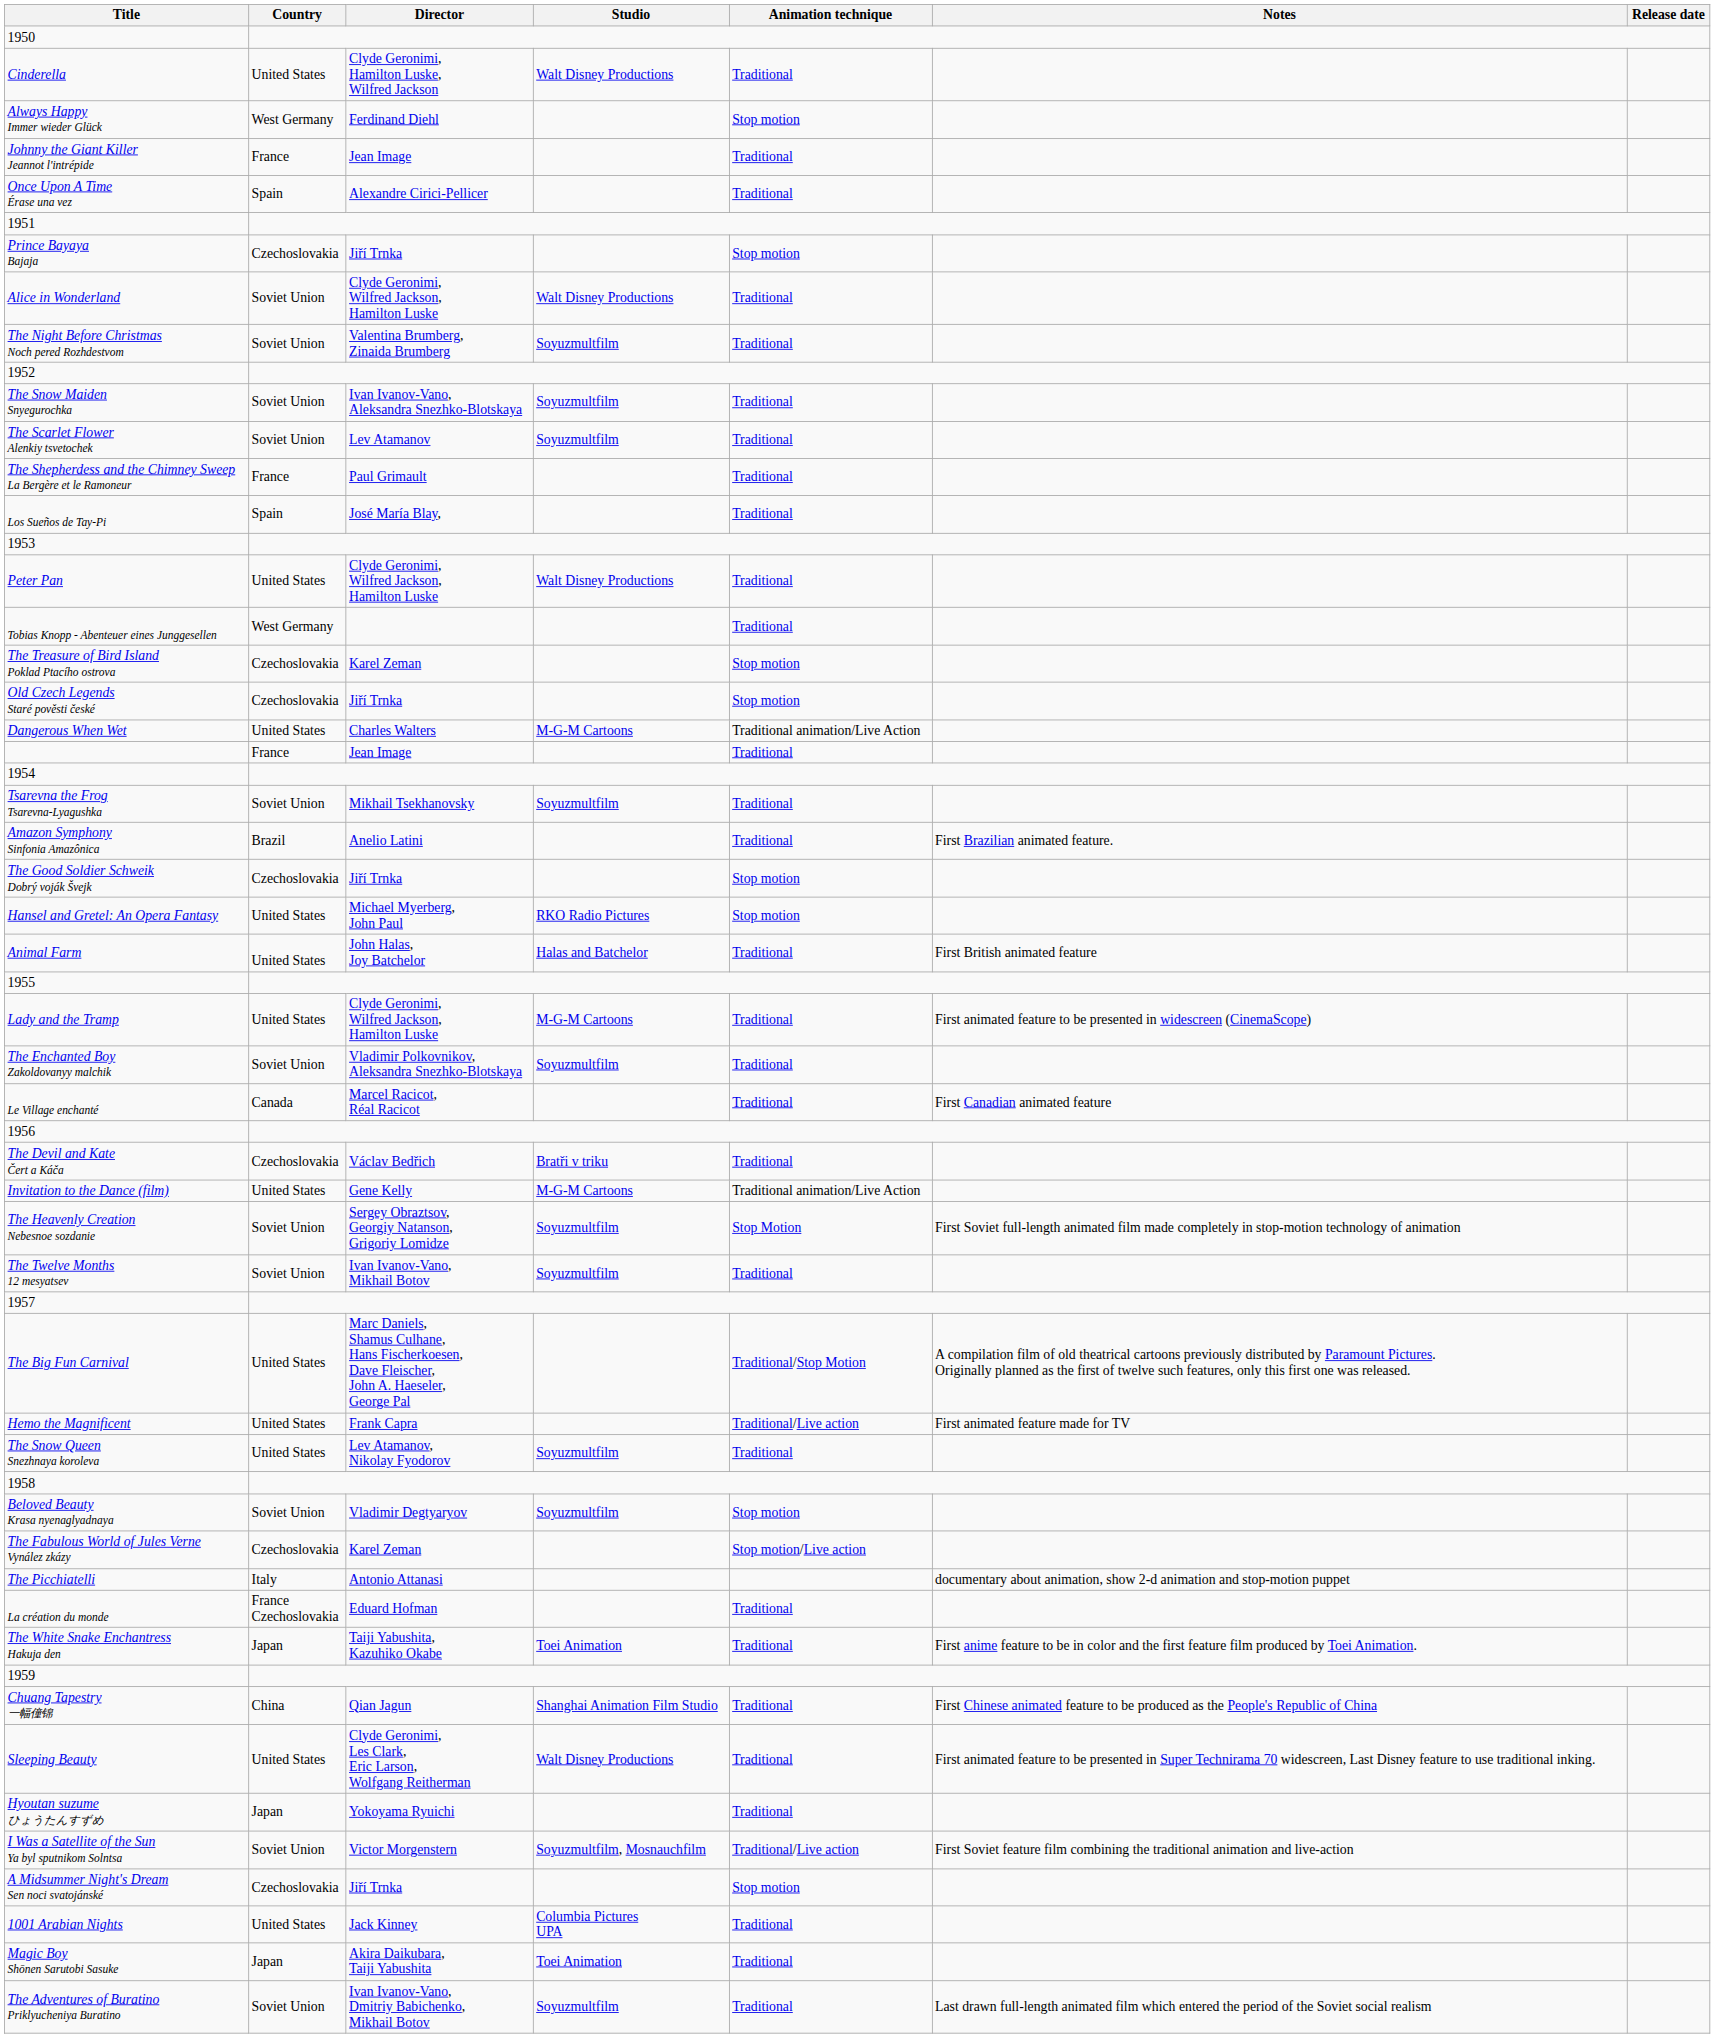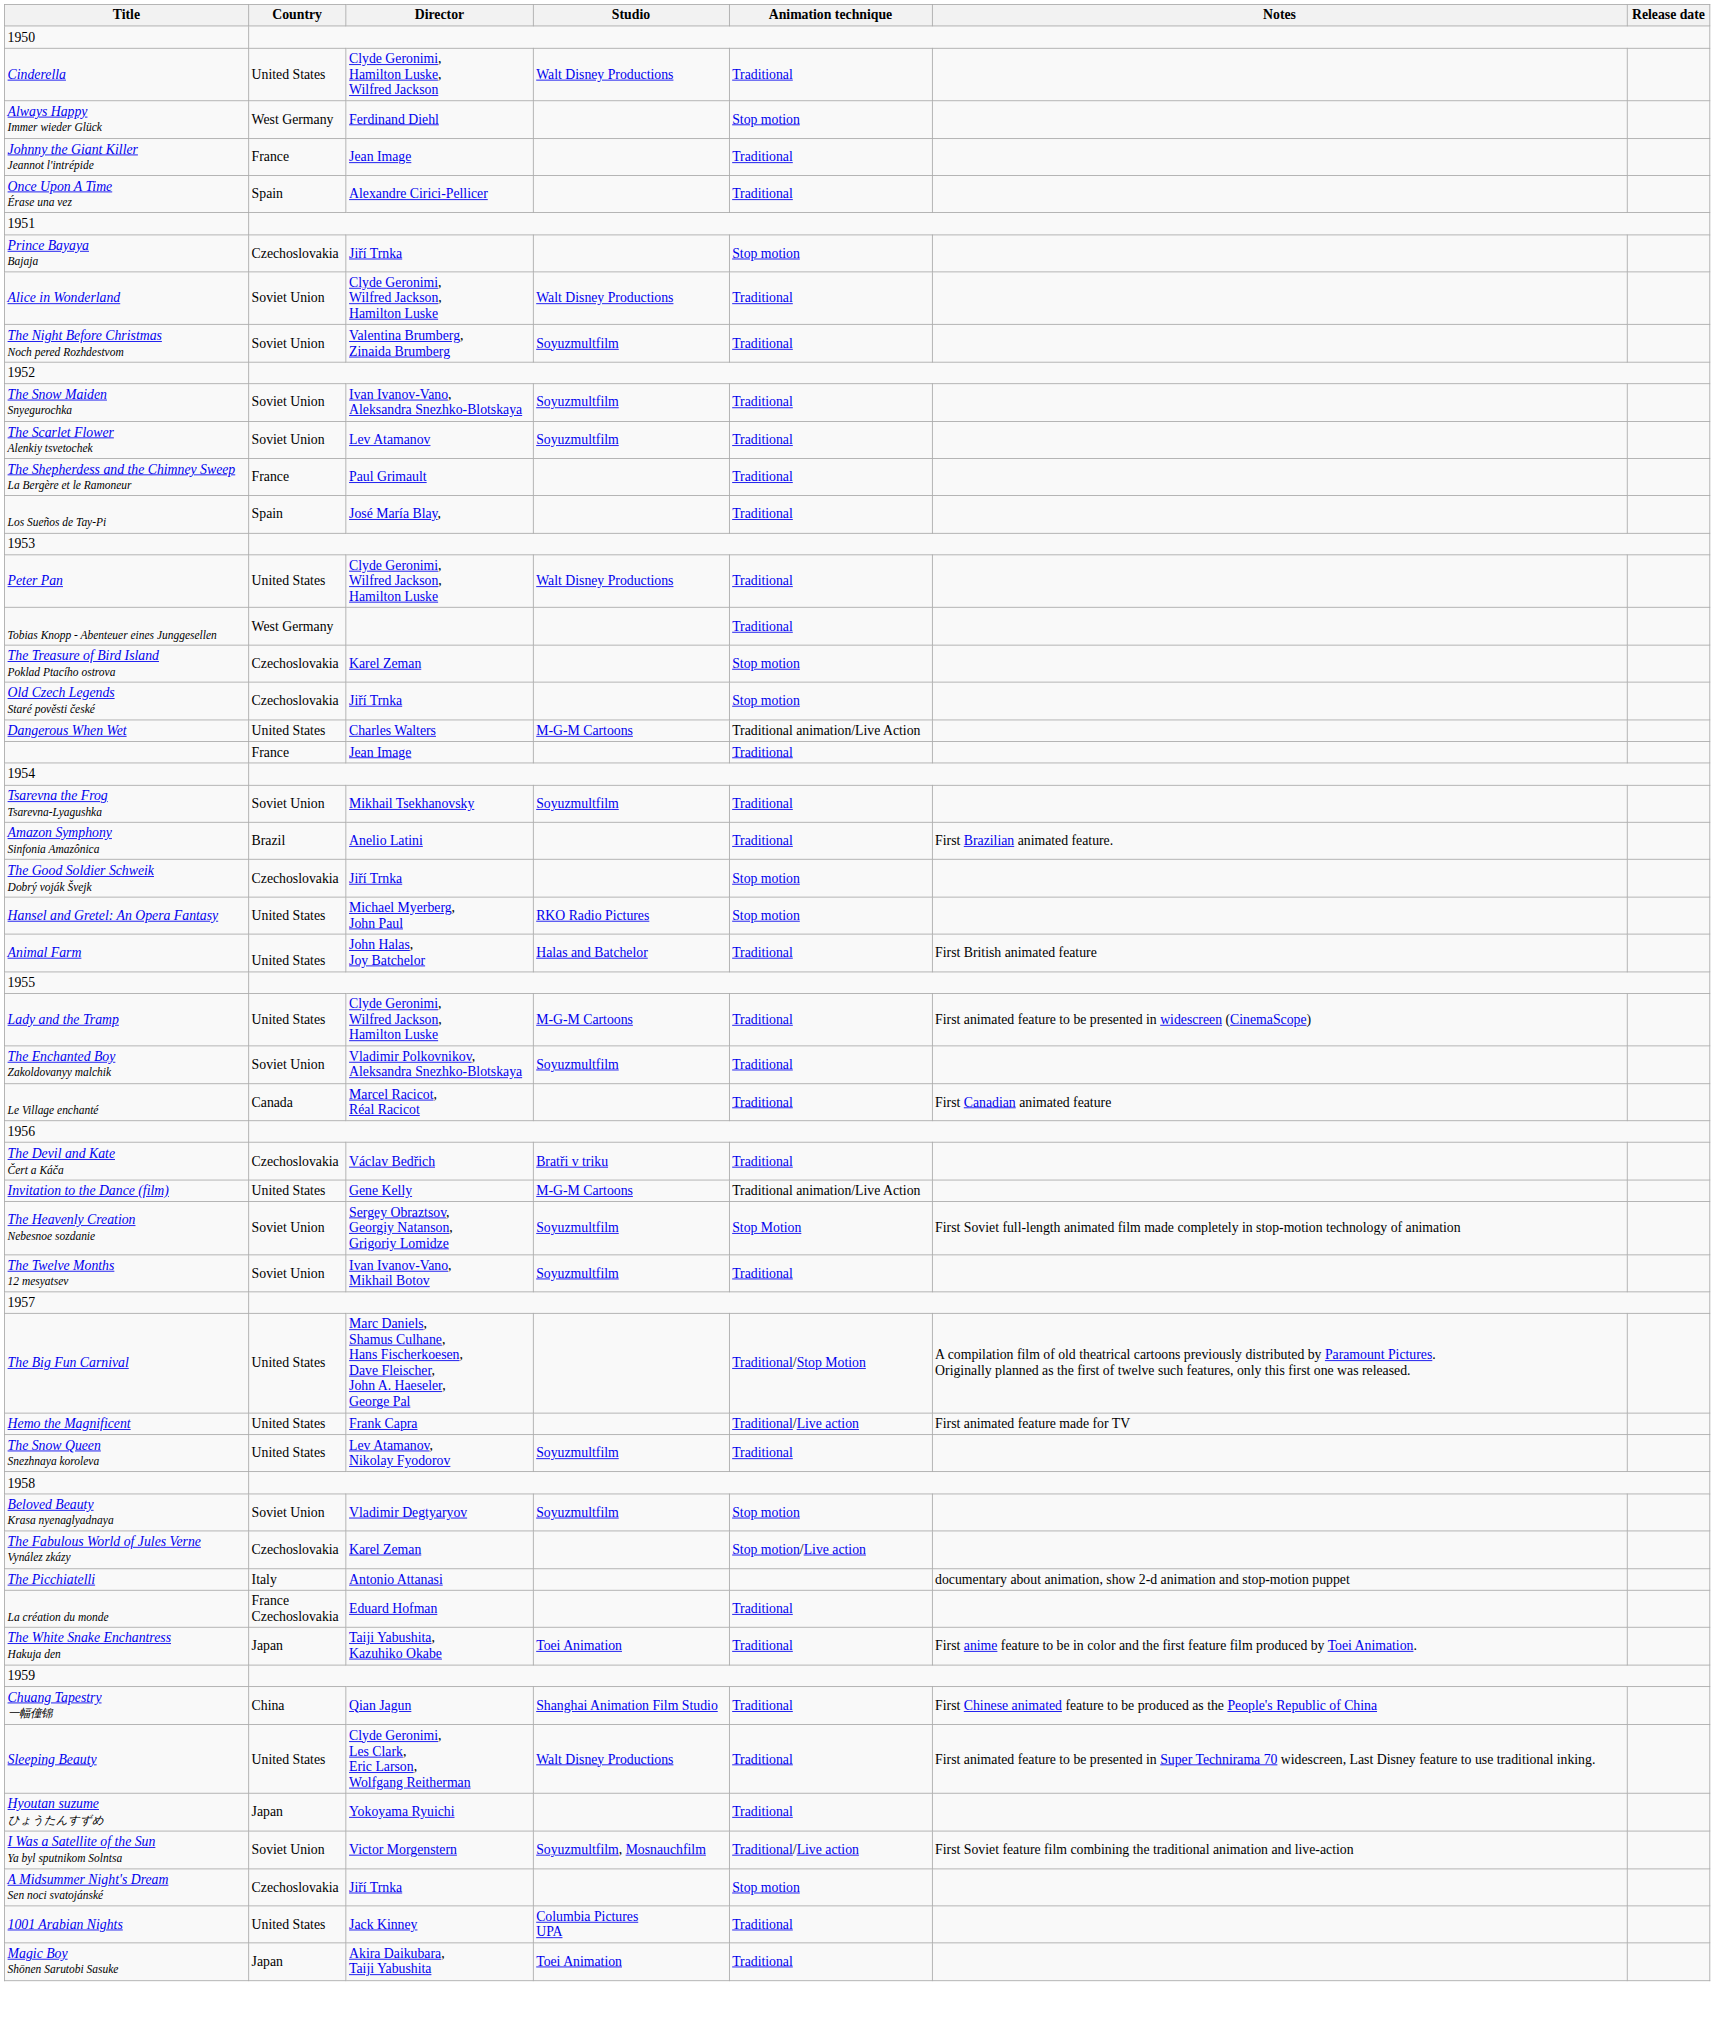- row: The Adventures of Buratino Priklyucheniya Buratino | Soviet Union | Ivan Ivanov-Vano, Dmitriy Babichenko, Mikhail Botov | Soyuzmultfilm | Traditional | Last drawn full-length animated film which entered the period of the Soviet social realism
